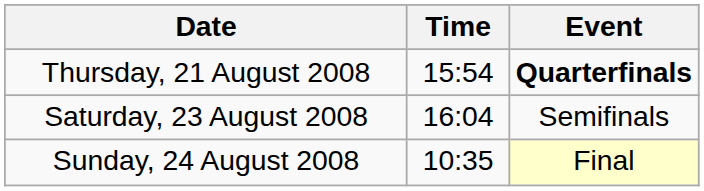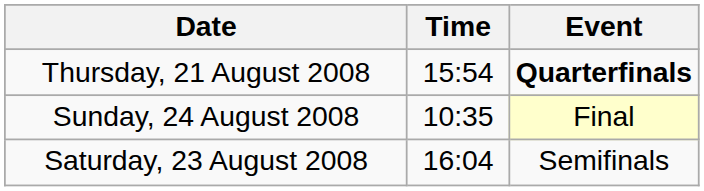rows swapped: Saturday, 23 August 2008 <-> Sunday, 24 August 2008
